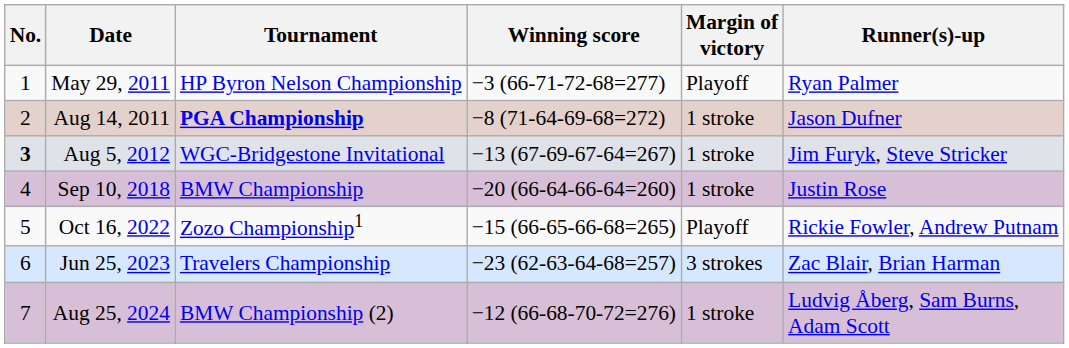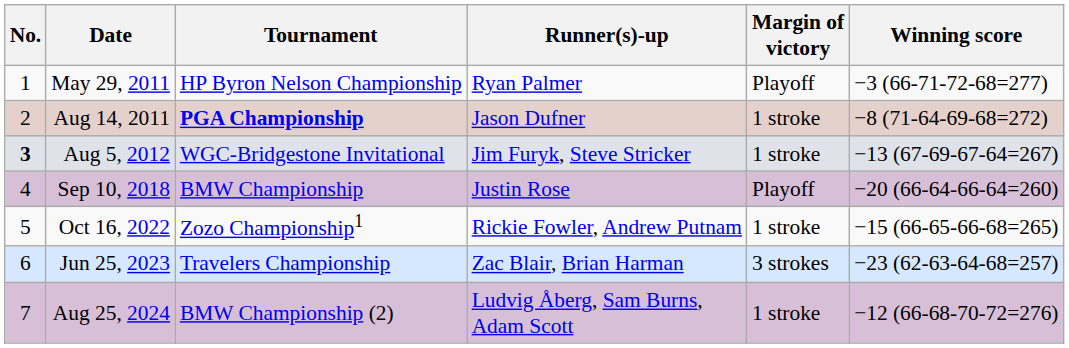columns swapped: Winning score <-> Runner(s)-up
Sep 10, 2018 | Margin of victory: 1 stroke -> Playoff
Oct 16, 2022 | Margin of victory: Playoff -> 1 stroke
